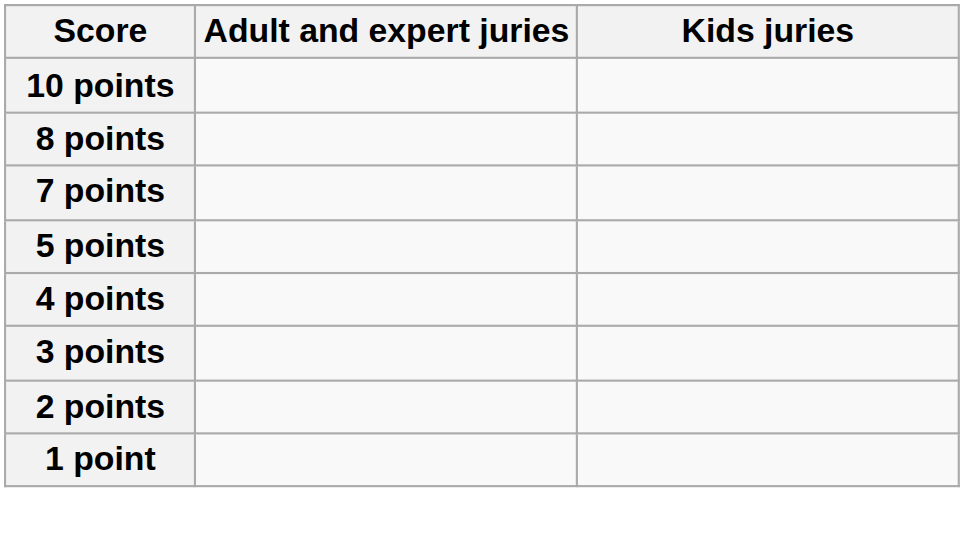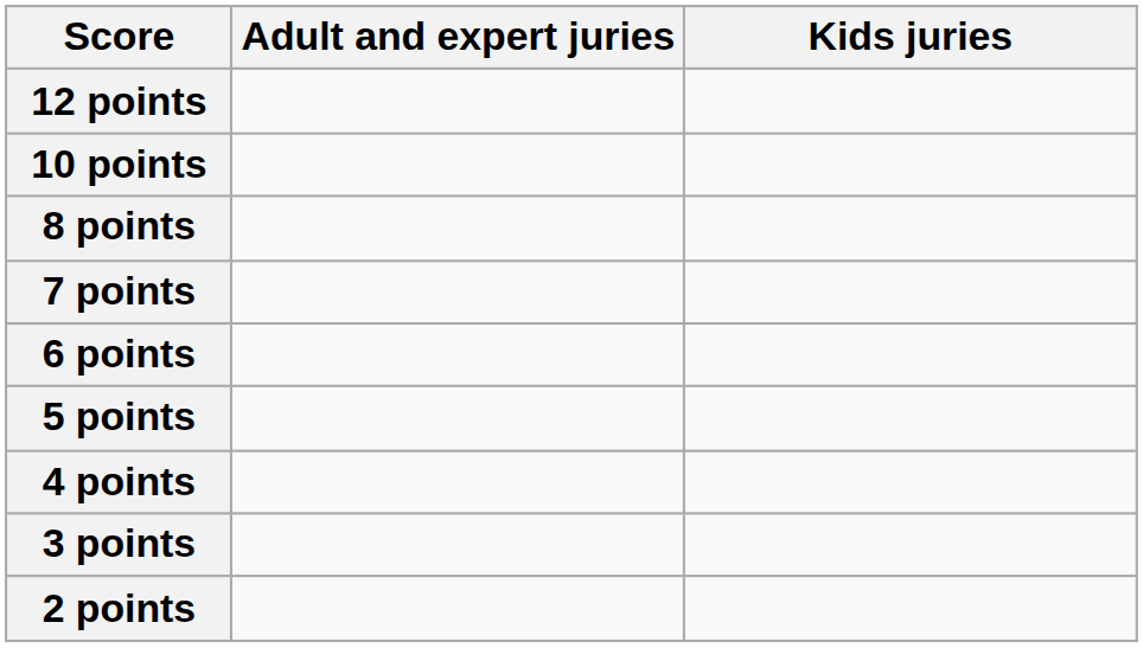+ row: 12 points
+ row: 6 points
- row: 1 point
